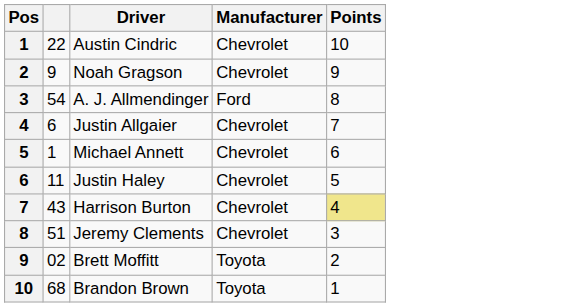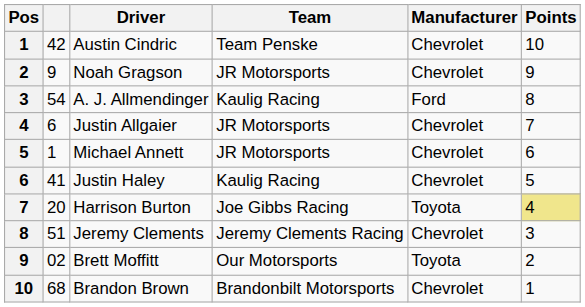+ column: Team | Team Penske | JR Motorsports | Kaulig Racing | JR Motorsports | JR Motorsports | Kaulig Racing | Joe Gibbs Racing | Jeremy Clements Racing | Our Motorsports | Brandonbilt Motorsports
Austin Cindric | column 2: 22 -> 42
Justin Haley | column 2: 11 -> 41
Harrison Burton | column 2: 43 -> 20
Harrison Burton | Manufacturer: Chevrolet -> Toyota
Brandon Brown | Manufacturer: Toyota -> Chevrolet
